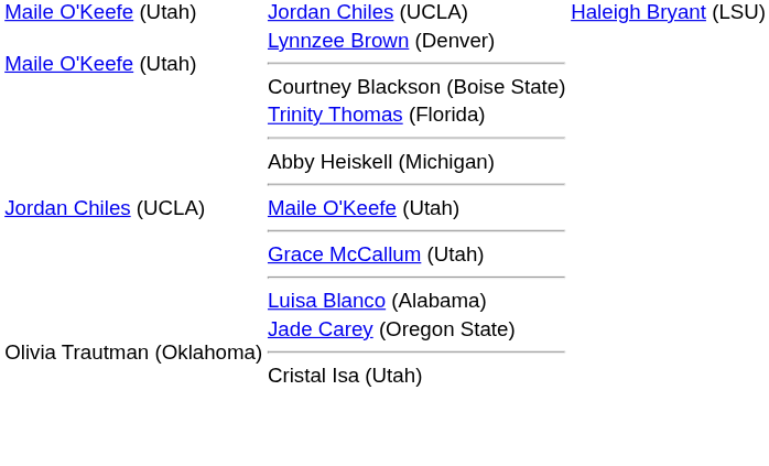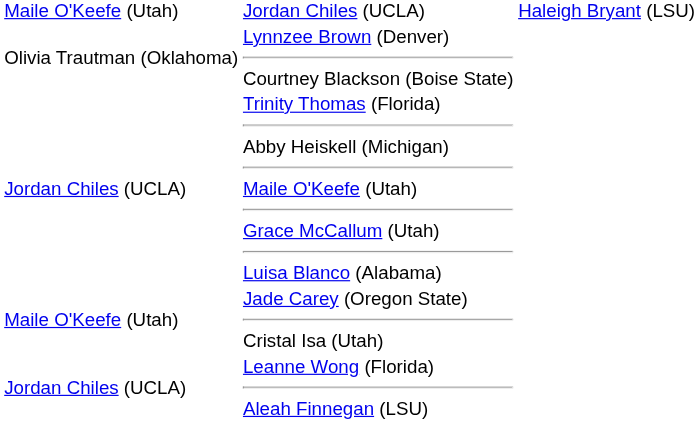Lynnzee Brown (Denver) Courtney Blackson (Boise State) | column 2: Maile O'Keefe (Utah) -> Olivia Trautman (Oklahoma)
Jade Carey (Oregon State) Cristal Isa (Utah) | column 2: Olivia Trautman (Oklahoma) -> Maile O'Keefe (Utah)
+ row: Jordan Chiles (UCLA) | Leanne Wong (Florida) Aleah Finnegan (LSU)
